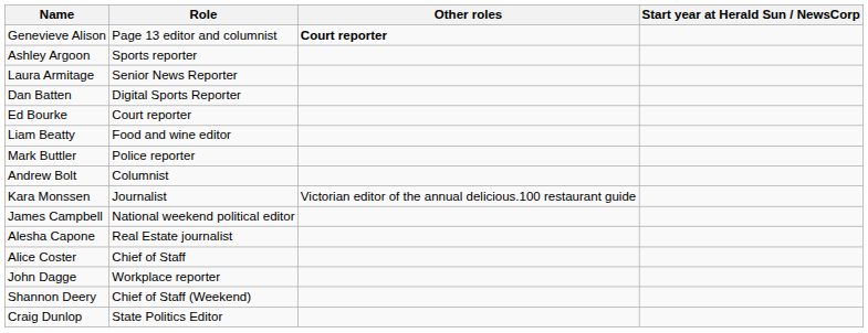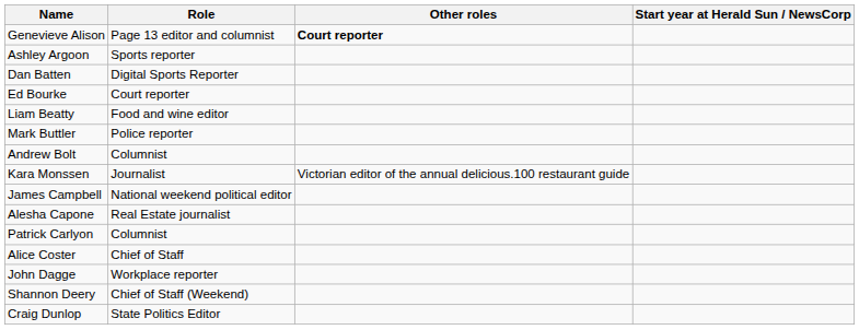- row: Laura Armitage | Senior News Reporter
+ row: Patrick Carlyon | Columnist
